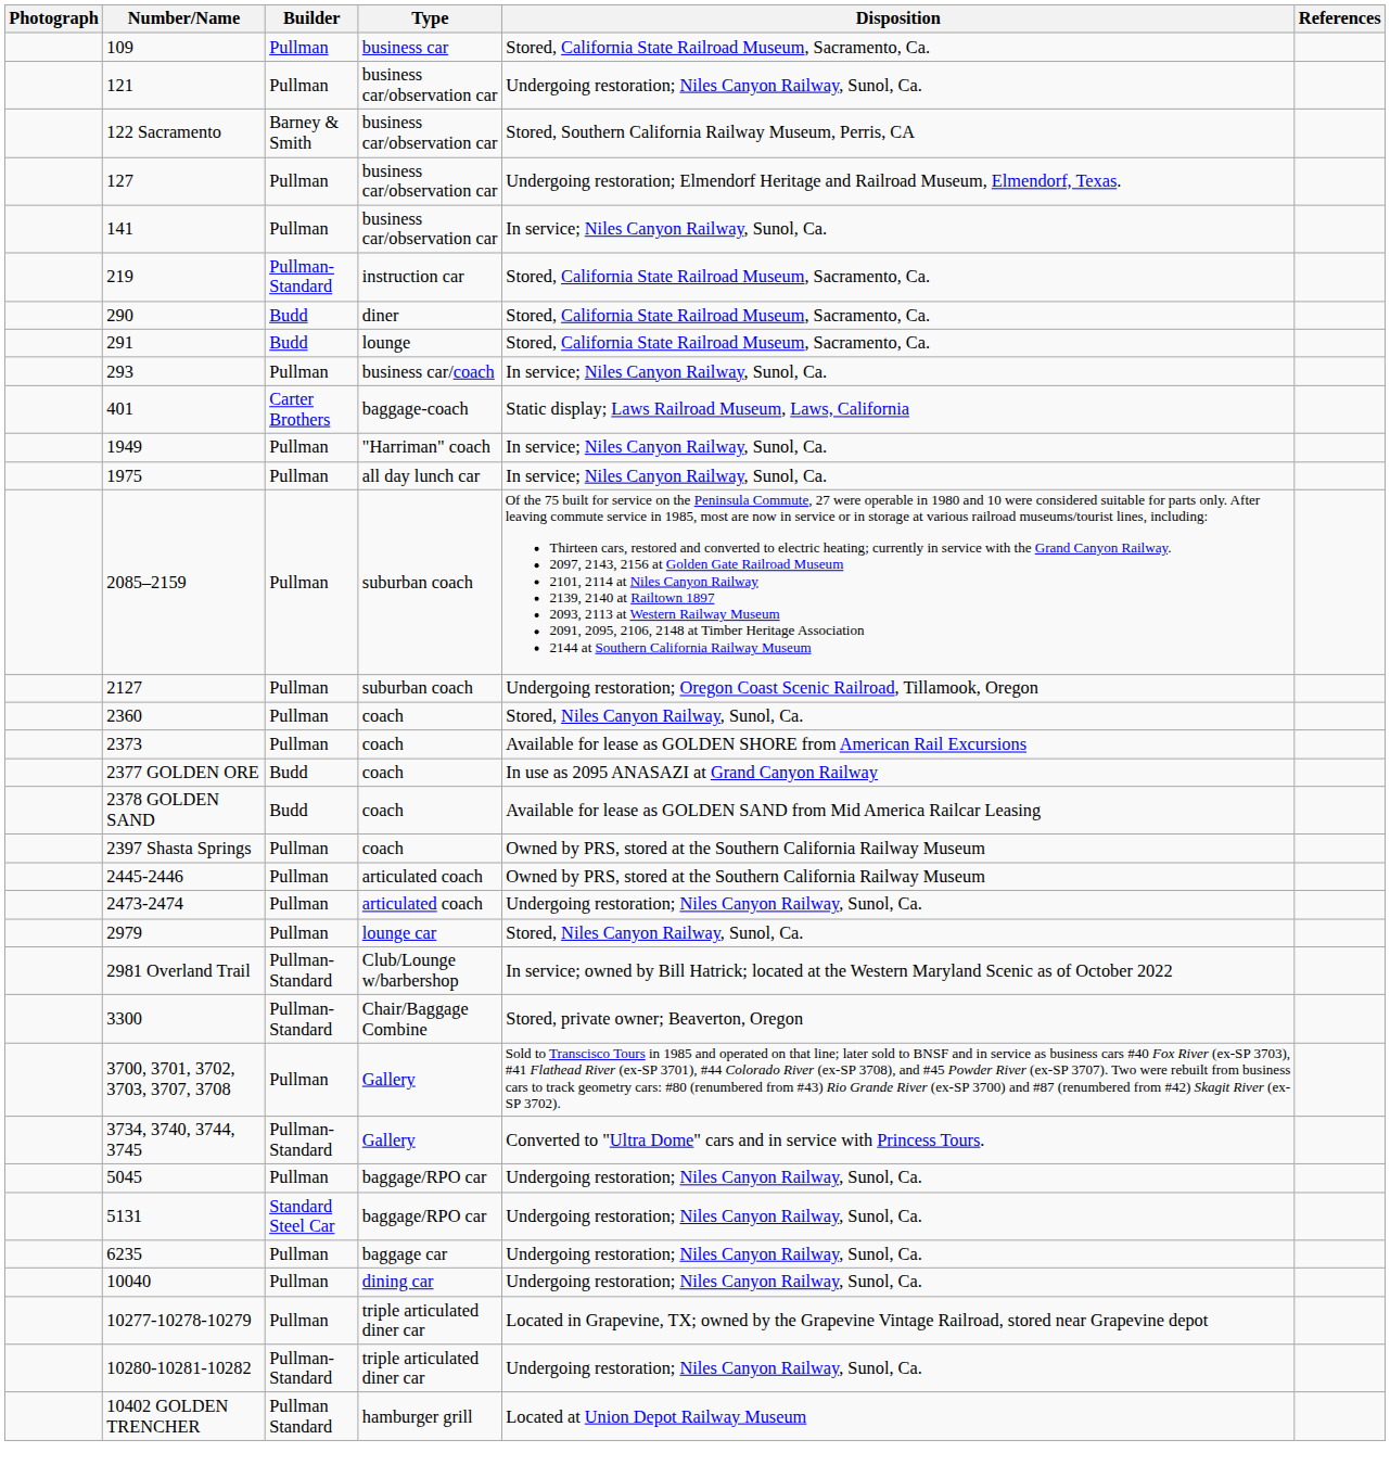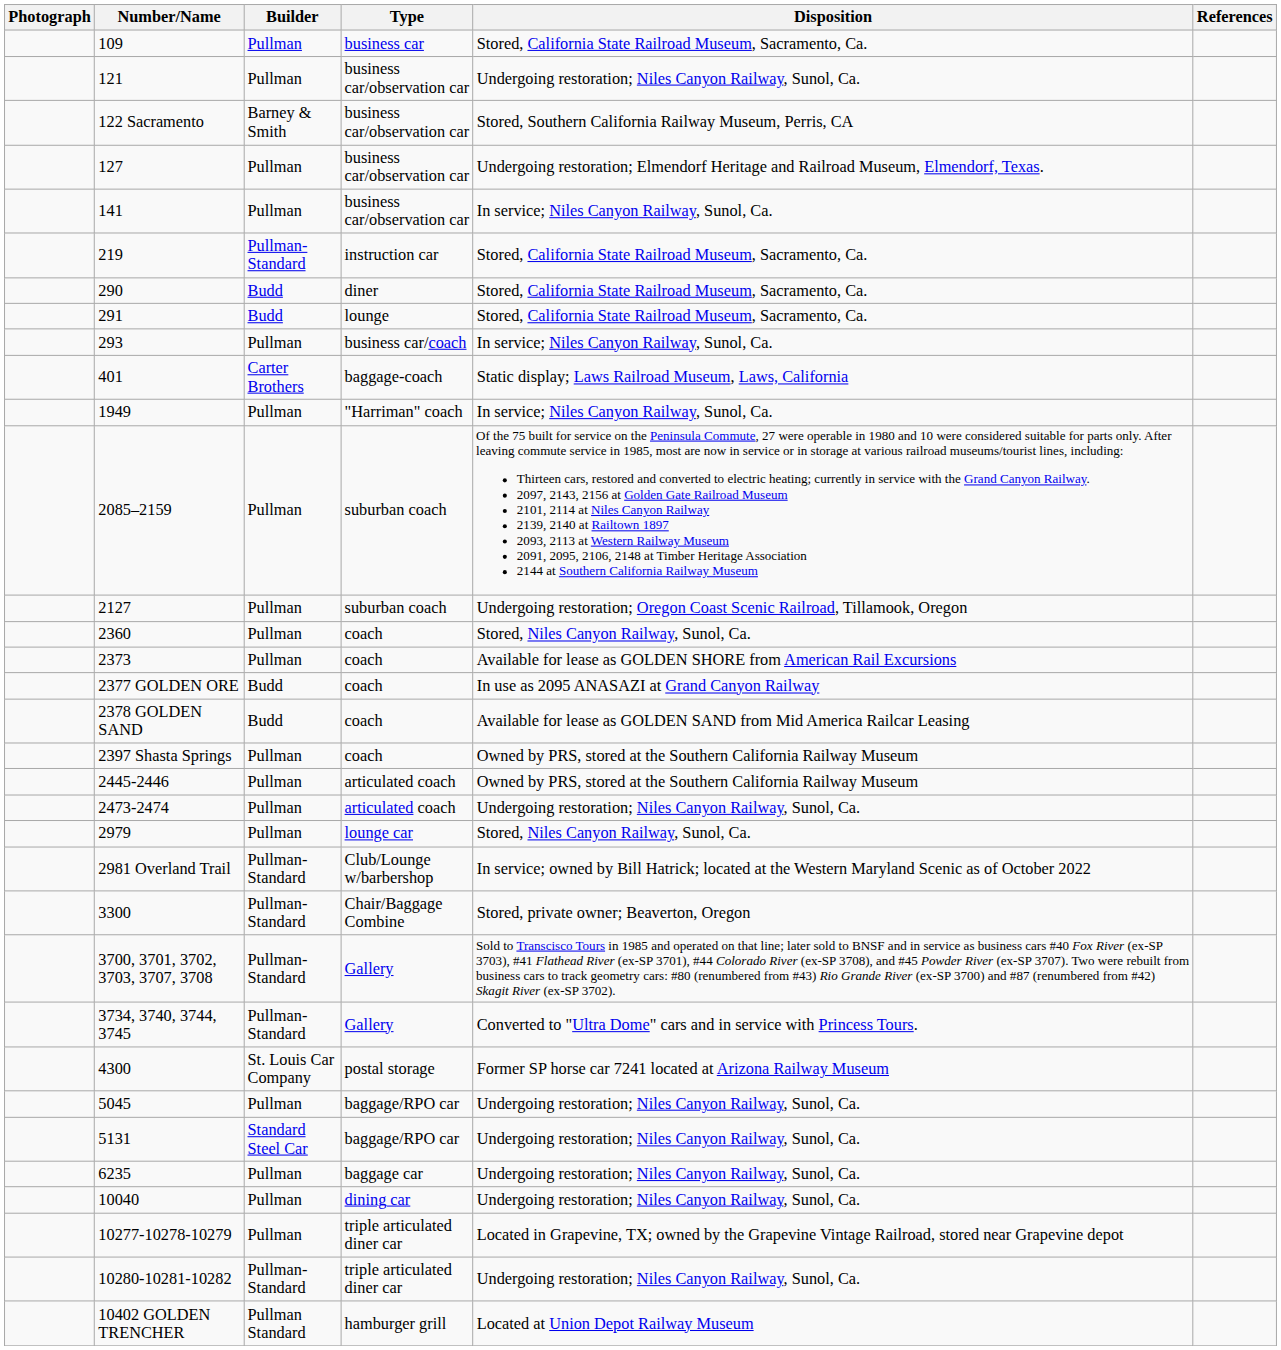- row: 1975 | Pullman | all day lunch car | In service; Niles Canyon Railway, Sunol, Ca.
3700, 3701, 3702, 3703, 3707, 3708 | Builder: Pullman -> Pullman-Standard
+ row: 4300 | St. Louis Car Company | postal storage | Former SP horse car 7241 located at Arizona Railway Museum
